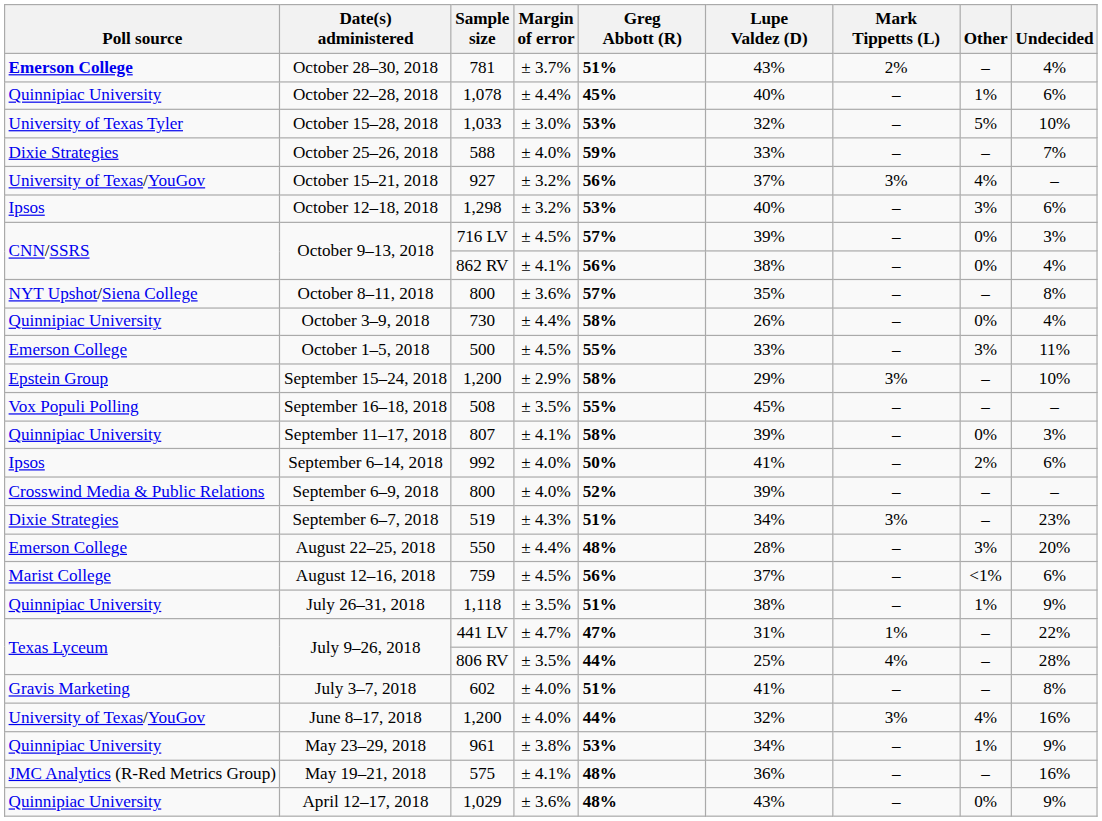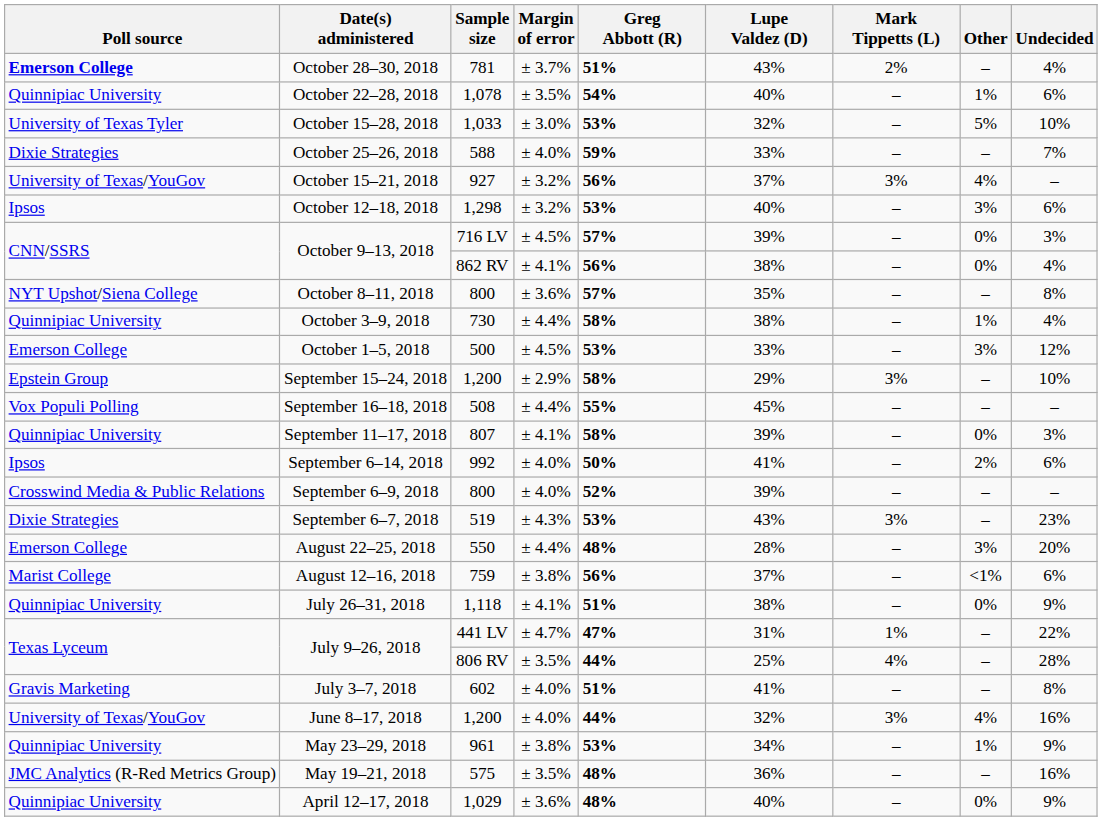October 22–28, 2018 | Margin of error: ± 4.4% -> ± 3.5%
October 22–28, 2018 | Greg Abbott (R): 45% -> 54%
October 3–9, 2018 | Lupe Valdez (D): 26% -> 38%
October 3–9, 2018 | Other: 0% -> 1%
October 1–5, 2018 | Greg Abbott (R): 55% -> 53%
October 1–5, 2018 | Undecided: 11% -> 12%
September 16–18, 2018 | Margin of error: ± 3.5% -> ± 4.4%
September 6–7, 2018 | Greg Abbott (R): 51% -> 53%
September 6–7, 2018 | Lupe Valdez (D): 34% -> 43%
August 12–16, 2018 | Margin of error: ± 4.5% -> ± 3.8%
July 26–31, 2018 | Margin of error: ± 3.5% -> ± 4.1%
July 26–31, 2018 | Other: 1% -> 0%
May 19–21, 2018 | Margin of error: ± 4.1% -> ± 3.5%
April 12–17, 2018 | Lupe Valdez (D): 43% -> 40%
